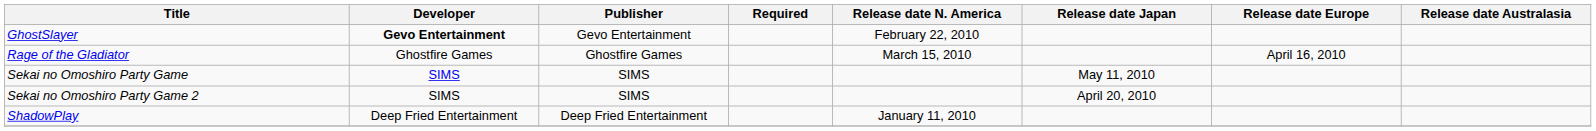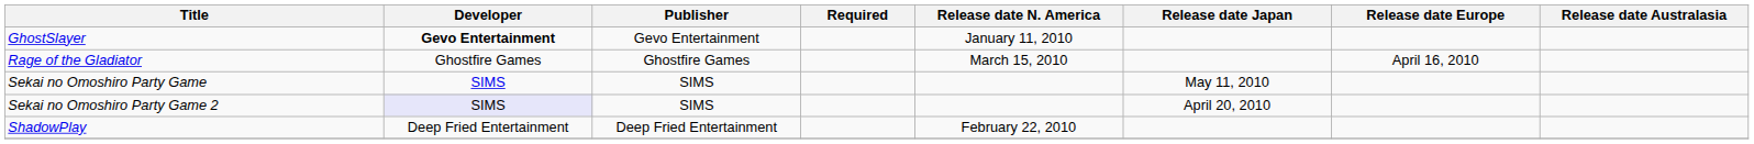GhostSlayer | Release date N. America: February 22, 2010 -> January 11, 2010
Sekai no Omoshiro Party Game 2 | Developer: no background -> lavender background
ShadowPlay | Release date N. America: January 11, 2010 -> February 22, 2010
